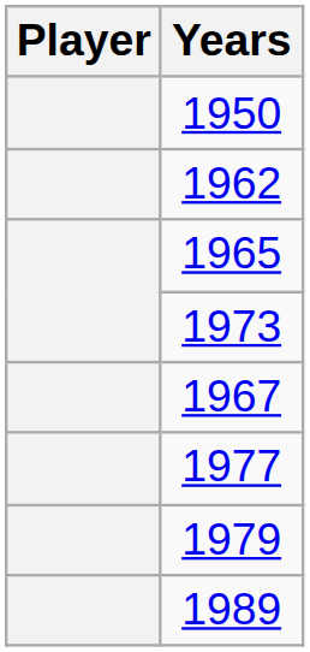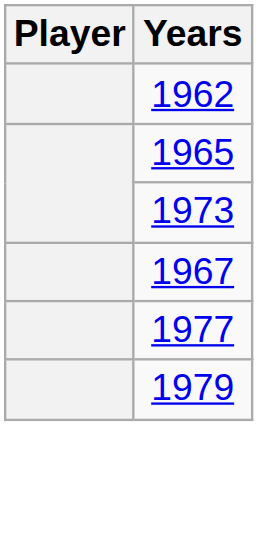- row: 1950
- row: 1989
